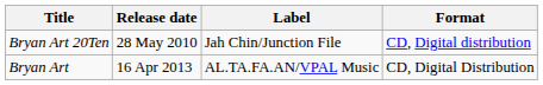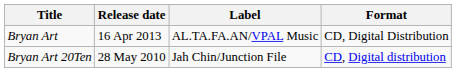rows swapped: Bryan Art 20Ten <-> Bryan Art
